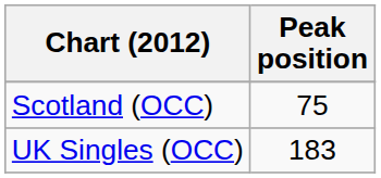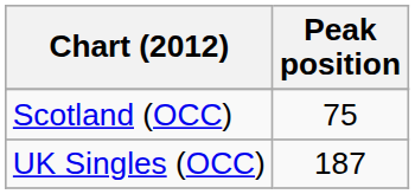UK Singles (OCC) | Peak position: 183 -> 187
